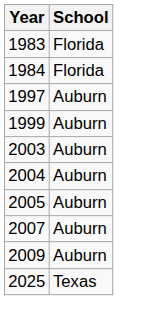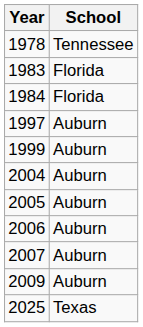+ row: 1978 | Tennessee
- row: 2003 | Auburn
+ row: 2006 | Auburn
